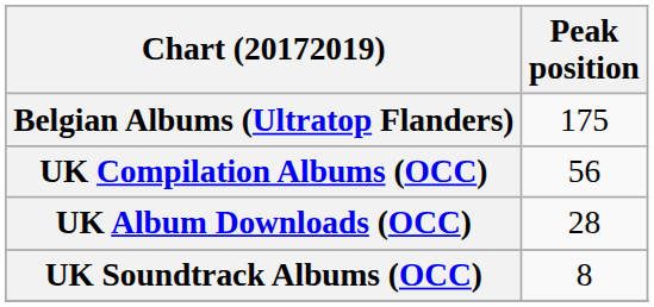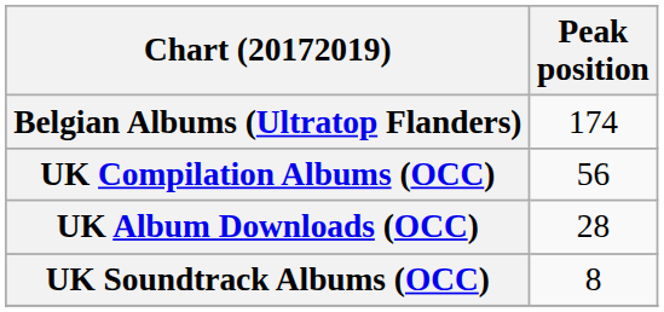Belgian Albums (Ultratop Flanders) | Peak position: 175 -> 174
